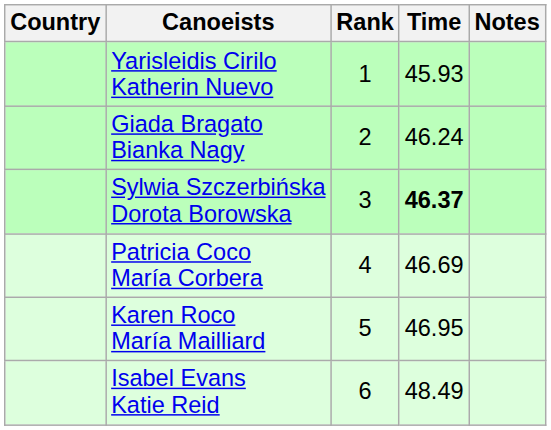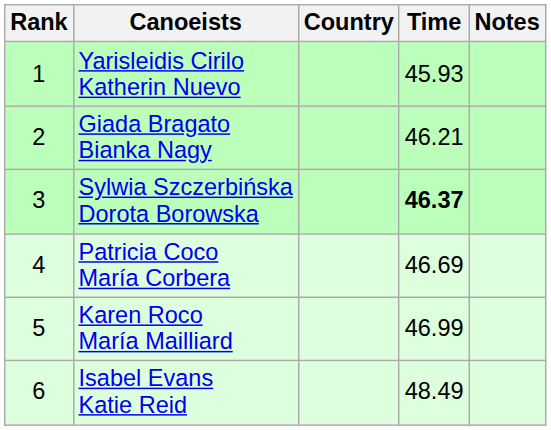columns swapped: Rank <-> Country
Giada Bragato Bianka Nagy | Time: 46.24 -> 46.21
Karen Roco María Mailliard | Time: 46.95 -> 46.99
